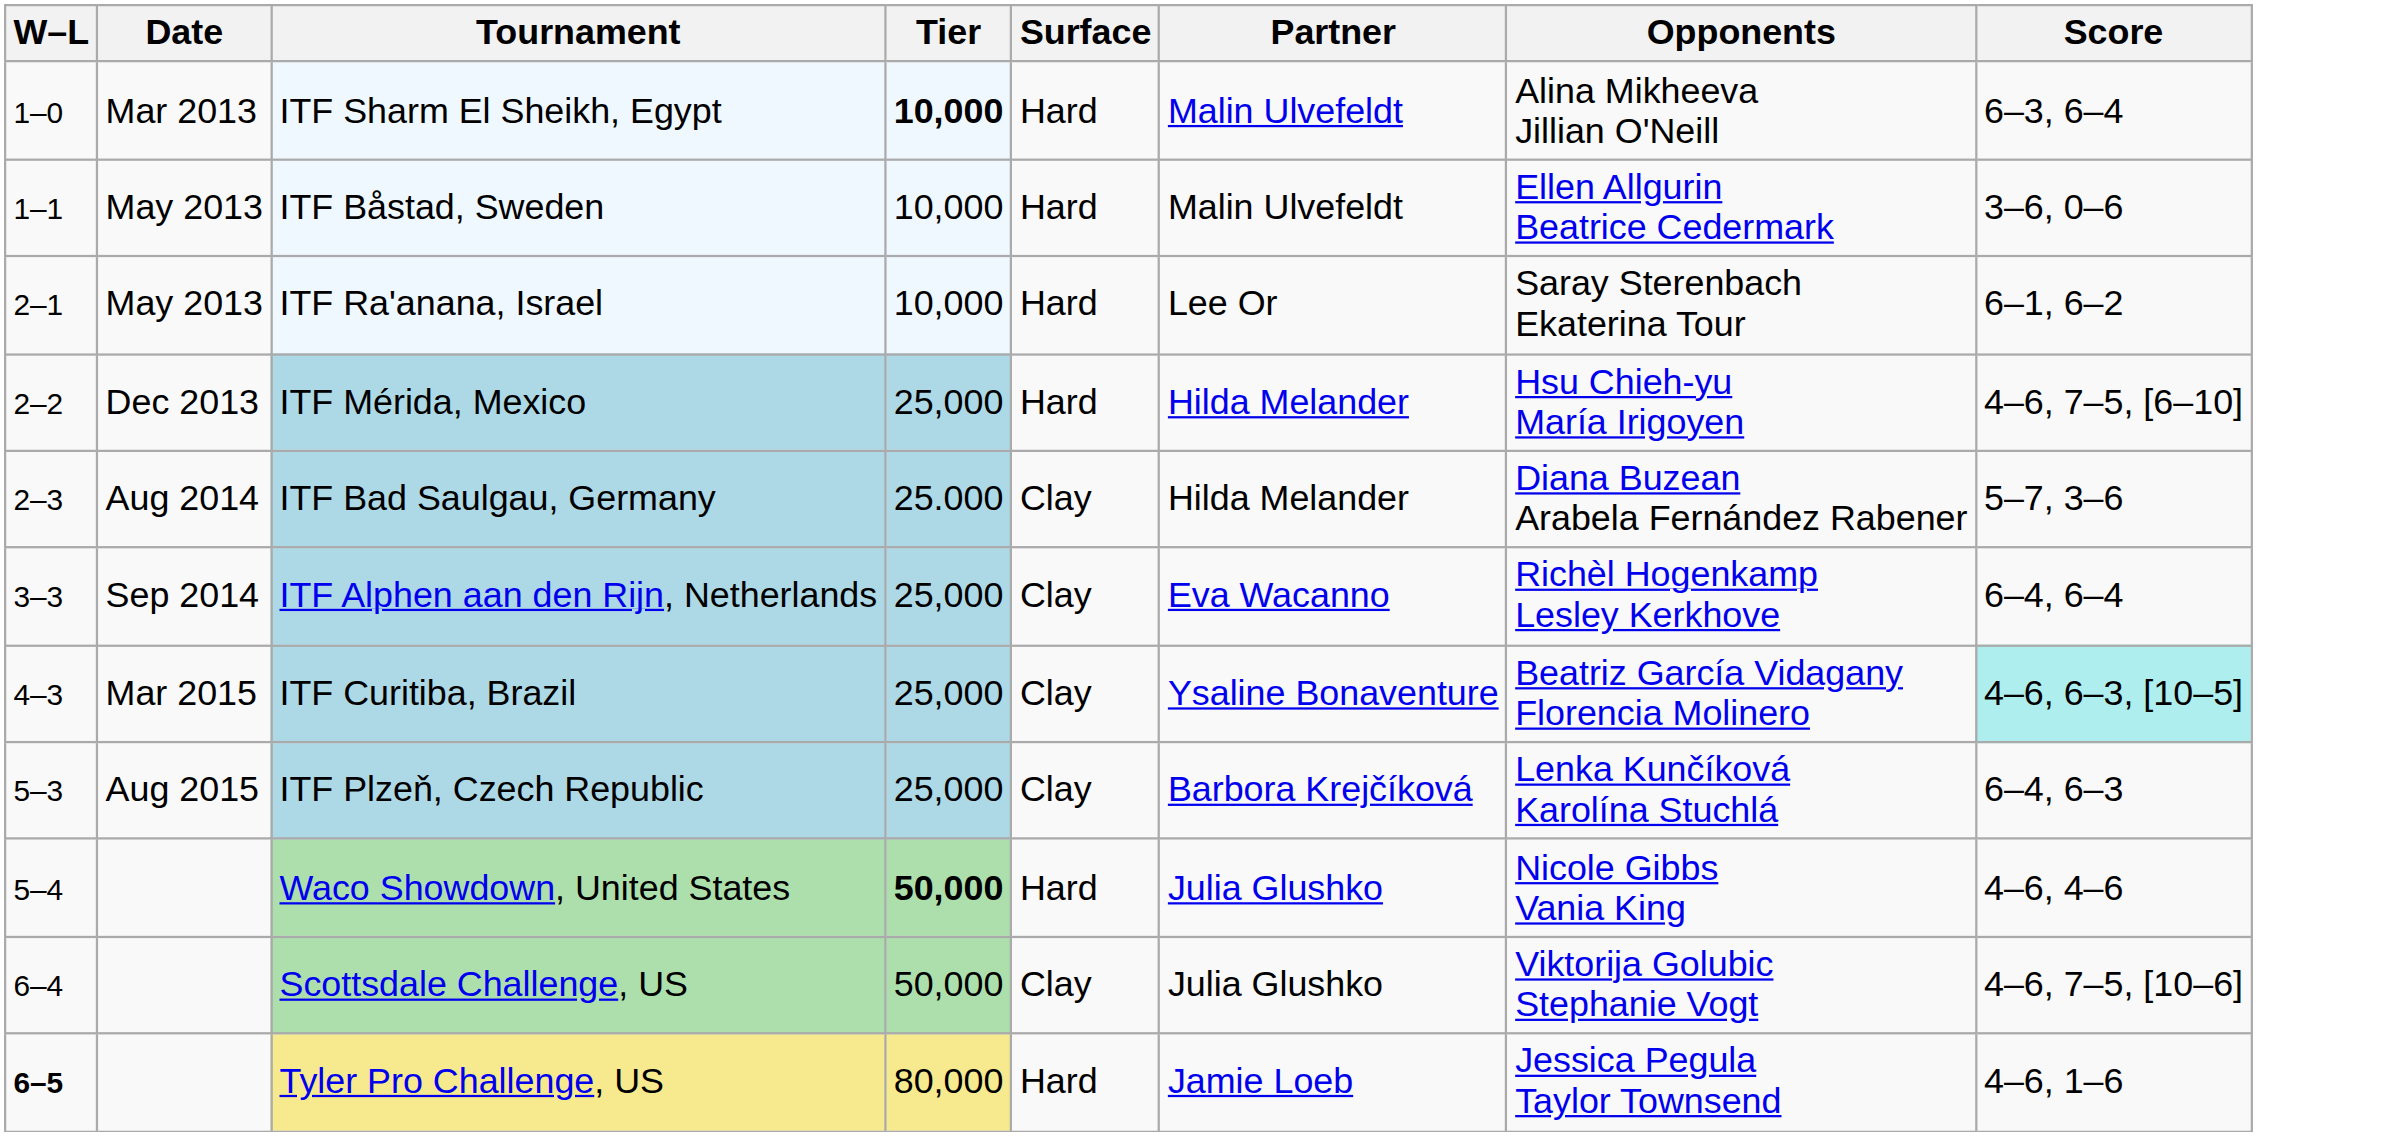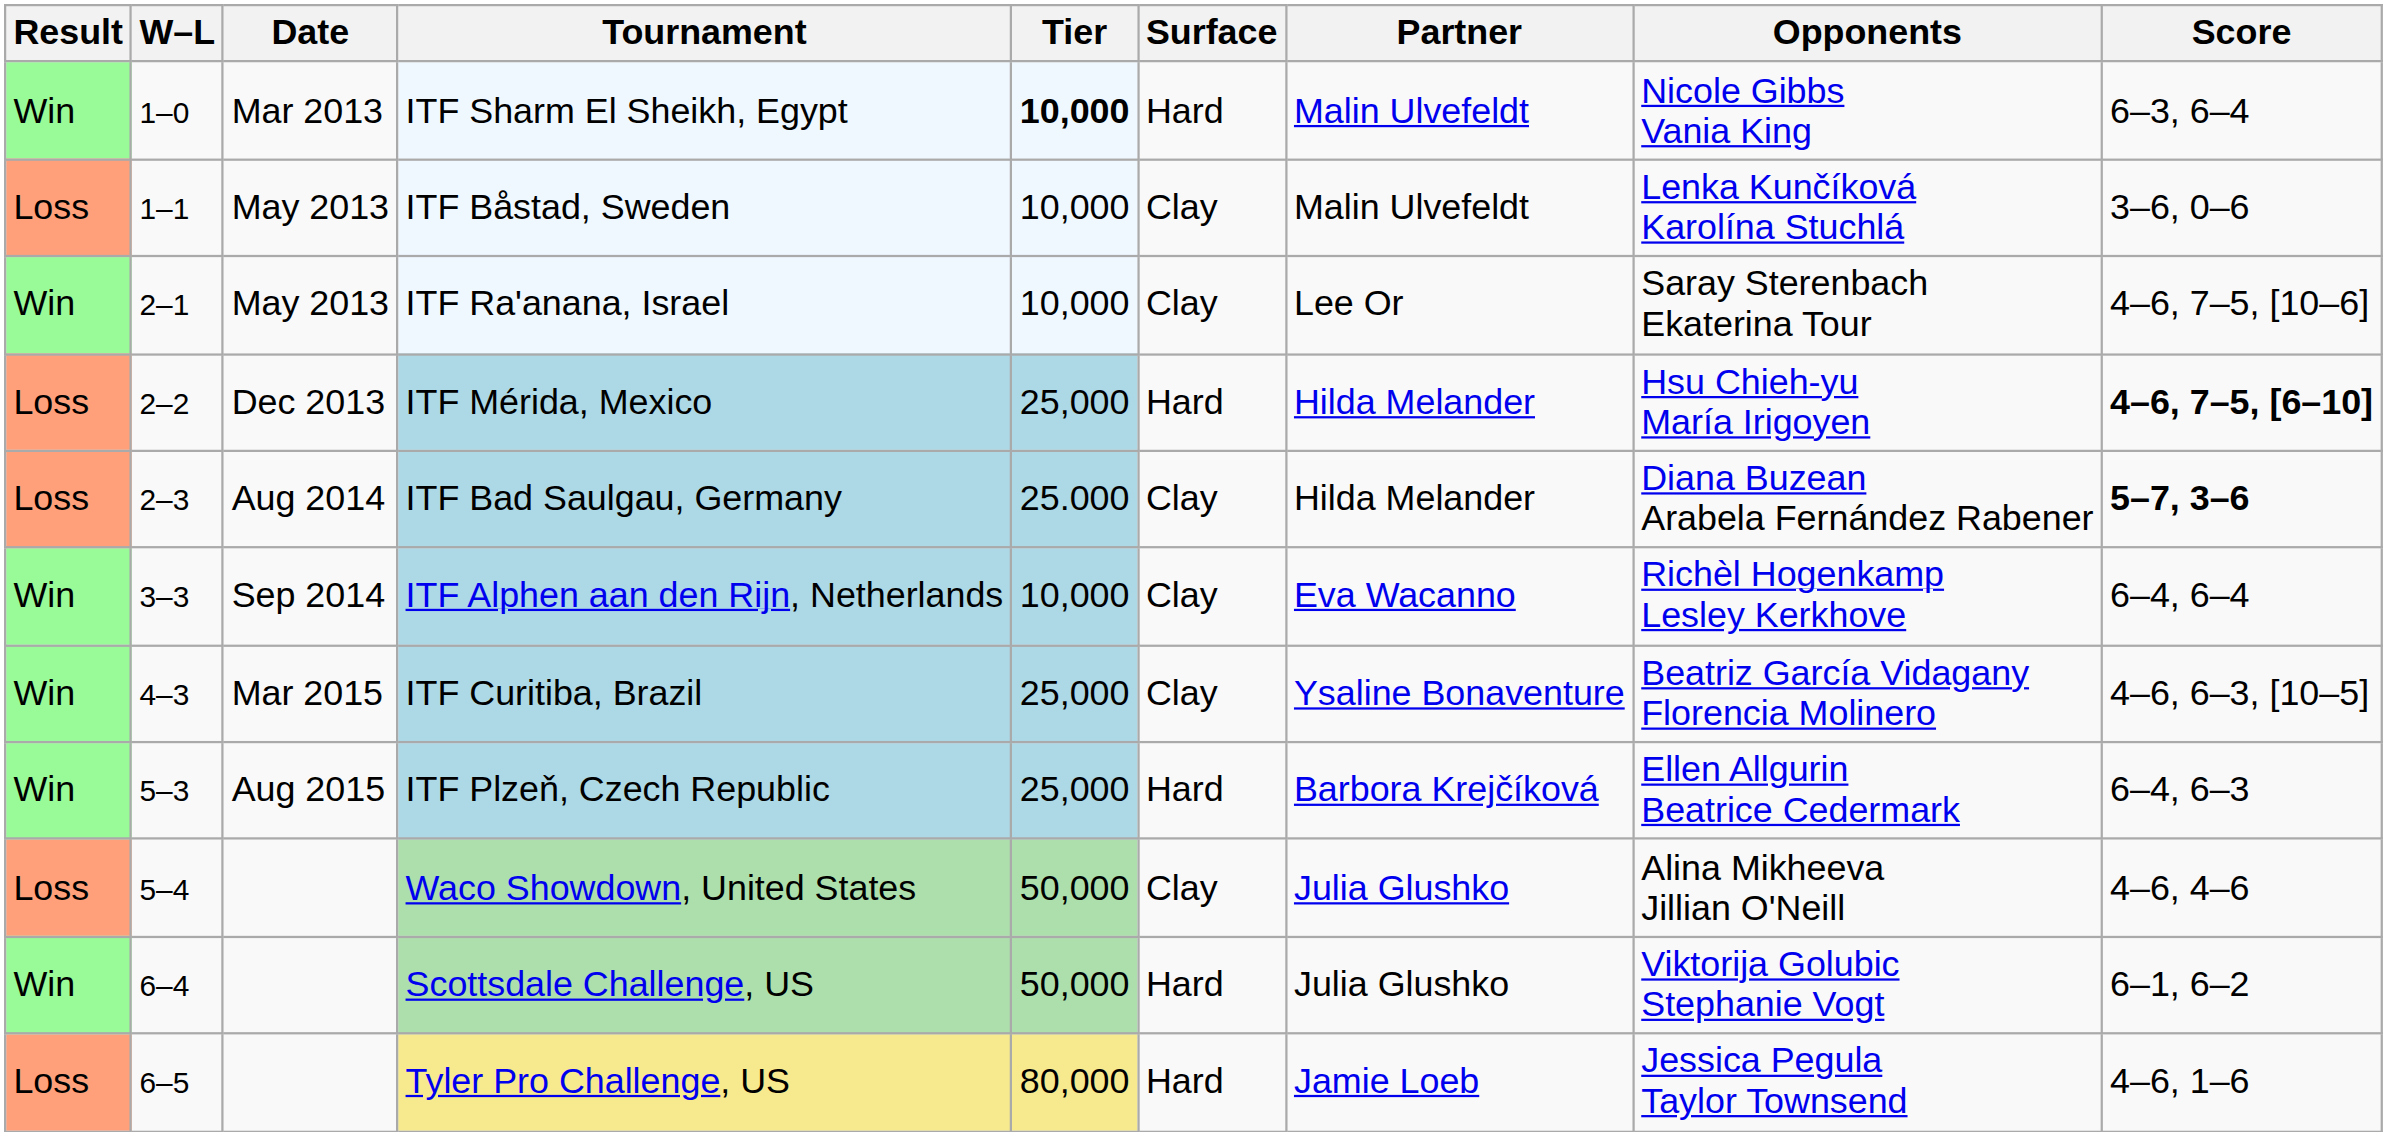+ column: Result | Win | Loss | Win | Loss | Loss | Win | Win | Win | Loss | Win | Loss
ITF Sharm El Sheikh, Egypt | Opponents: Alina Mikheeva Jillian O'Neill -> Nicole Gibbs Vania King
ITF Båstad, Sweden | Surface: Hard -> Clay
ITF Båstad, Sweden | Opponents: Ellen Allgurin Beatrice Cedermark -> Lenka Kunčíková Karolína Stuchlá
ITF Ra'anana, Israel | Surface: Hard -> Clay
ITF Ra'anana, Israel | Score: 6–1, 6–2 -> 4–6, 7–5, [10–6]
ITF Mérida, Mexico | Score: normal -> bold
ITF Bad Saulgau, Germany | Score: normal -> bold
ITF Alphen aan den Rijn, Netherlands | Tier: 25,000 -> 10,000
ITF Curitiba, Brazil | Score: paleturquoise background -> no background
ITF Plzeň, Czech Republic | Surface: Clay -> Hard
ITF Plzeň, Czech Republic | Opponents: Lenka Kunčíková Karolína Stuchlá -> Ellen Allgurin Beatrice Cedermark
Waco Showdown, United States | Tier: bold -> normal
Waco Showdown, United States | Surface: Hard -> Clay
Waco Showdown, United States | Opponents: Nicole Gibbs Vania King -> Alina Mikheeva Jillian O'Neill
Scottsdale Challenge, US | Surface: Clay -> Hard
Scottsdale Challenge, US | Score: 4–6, 7–5, [10–6] -> 6–1, 6–2
Tyler Pro Challenge, US | W–L: bold -> normal
